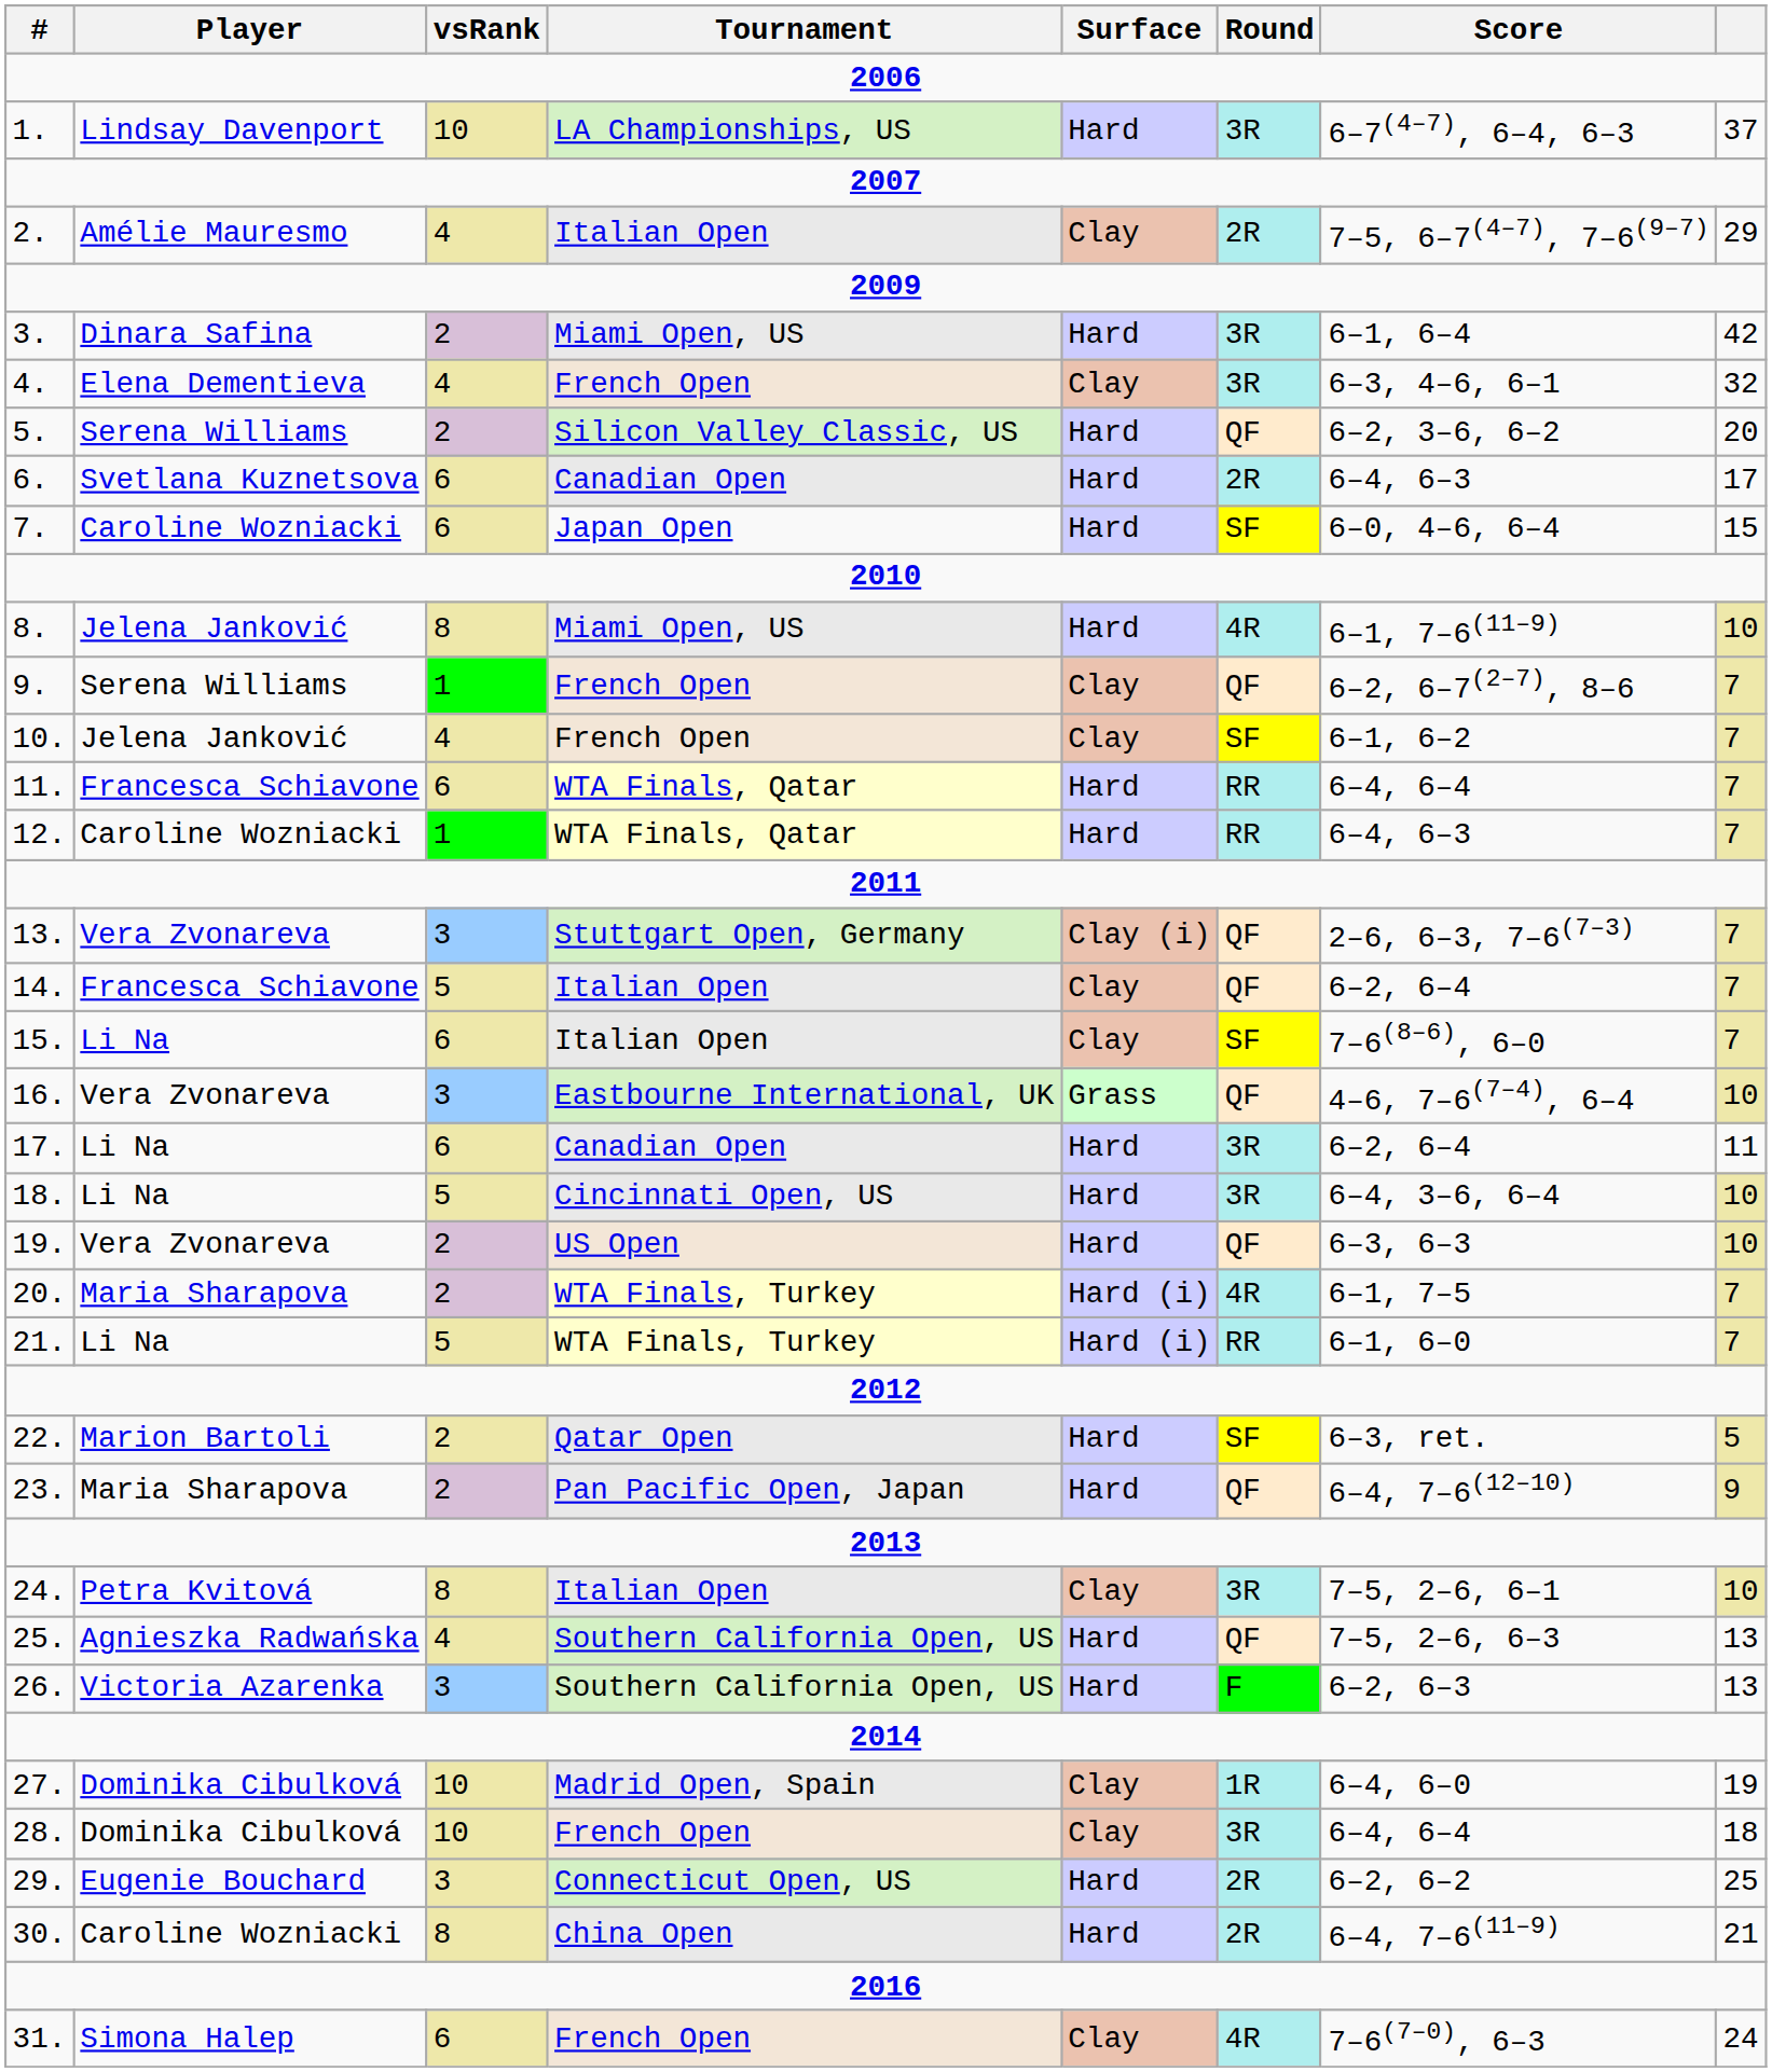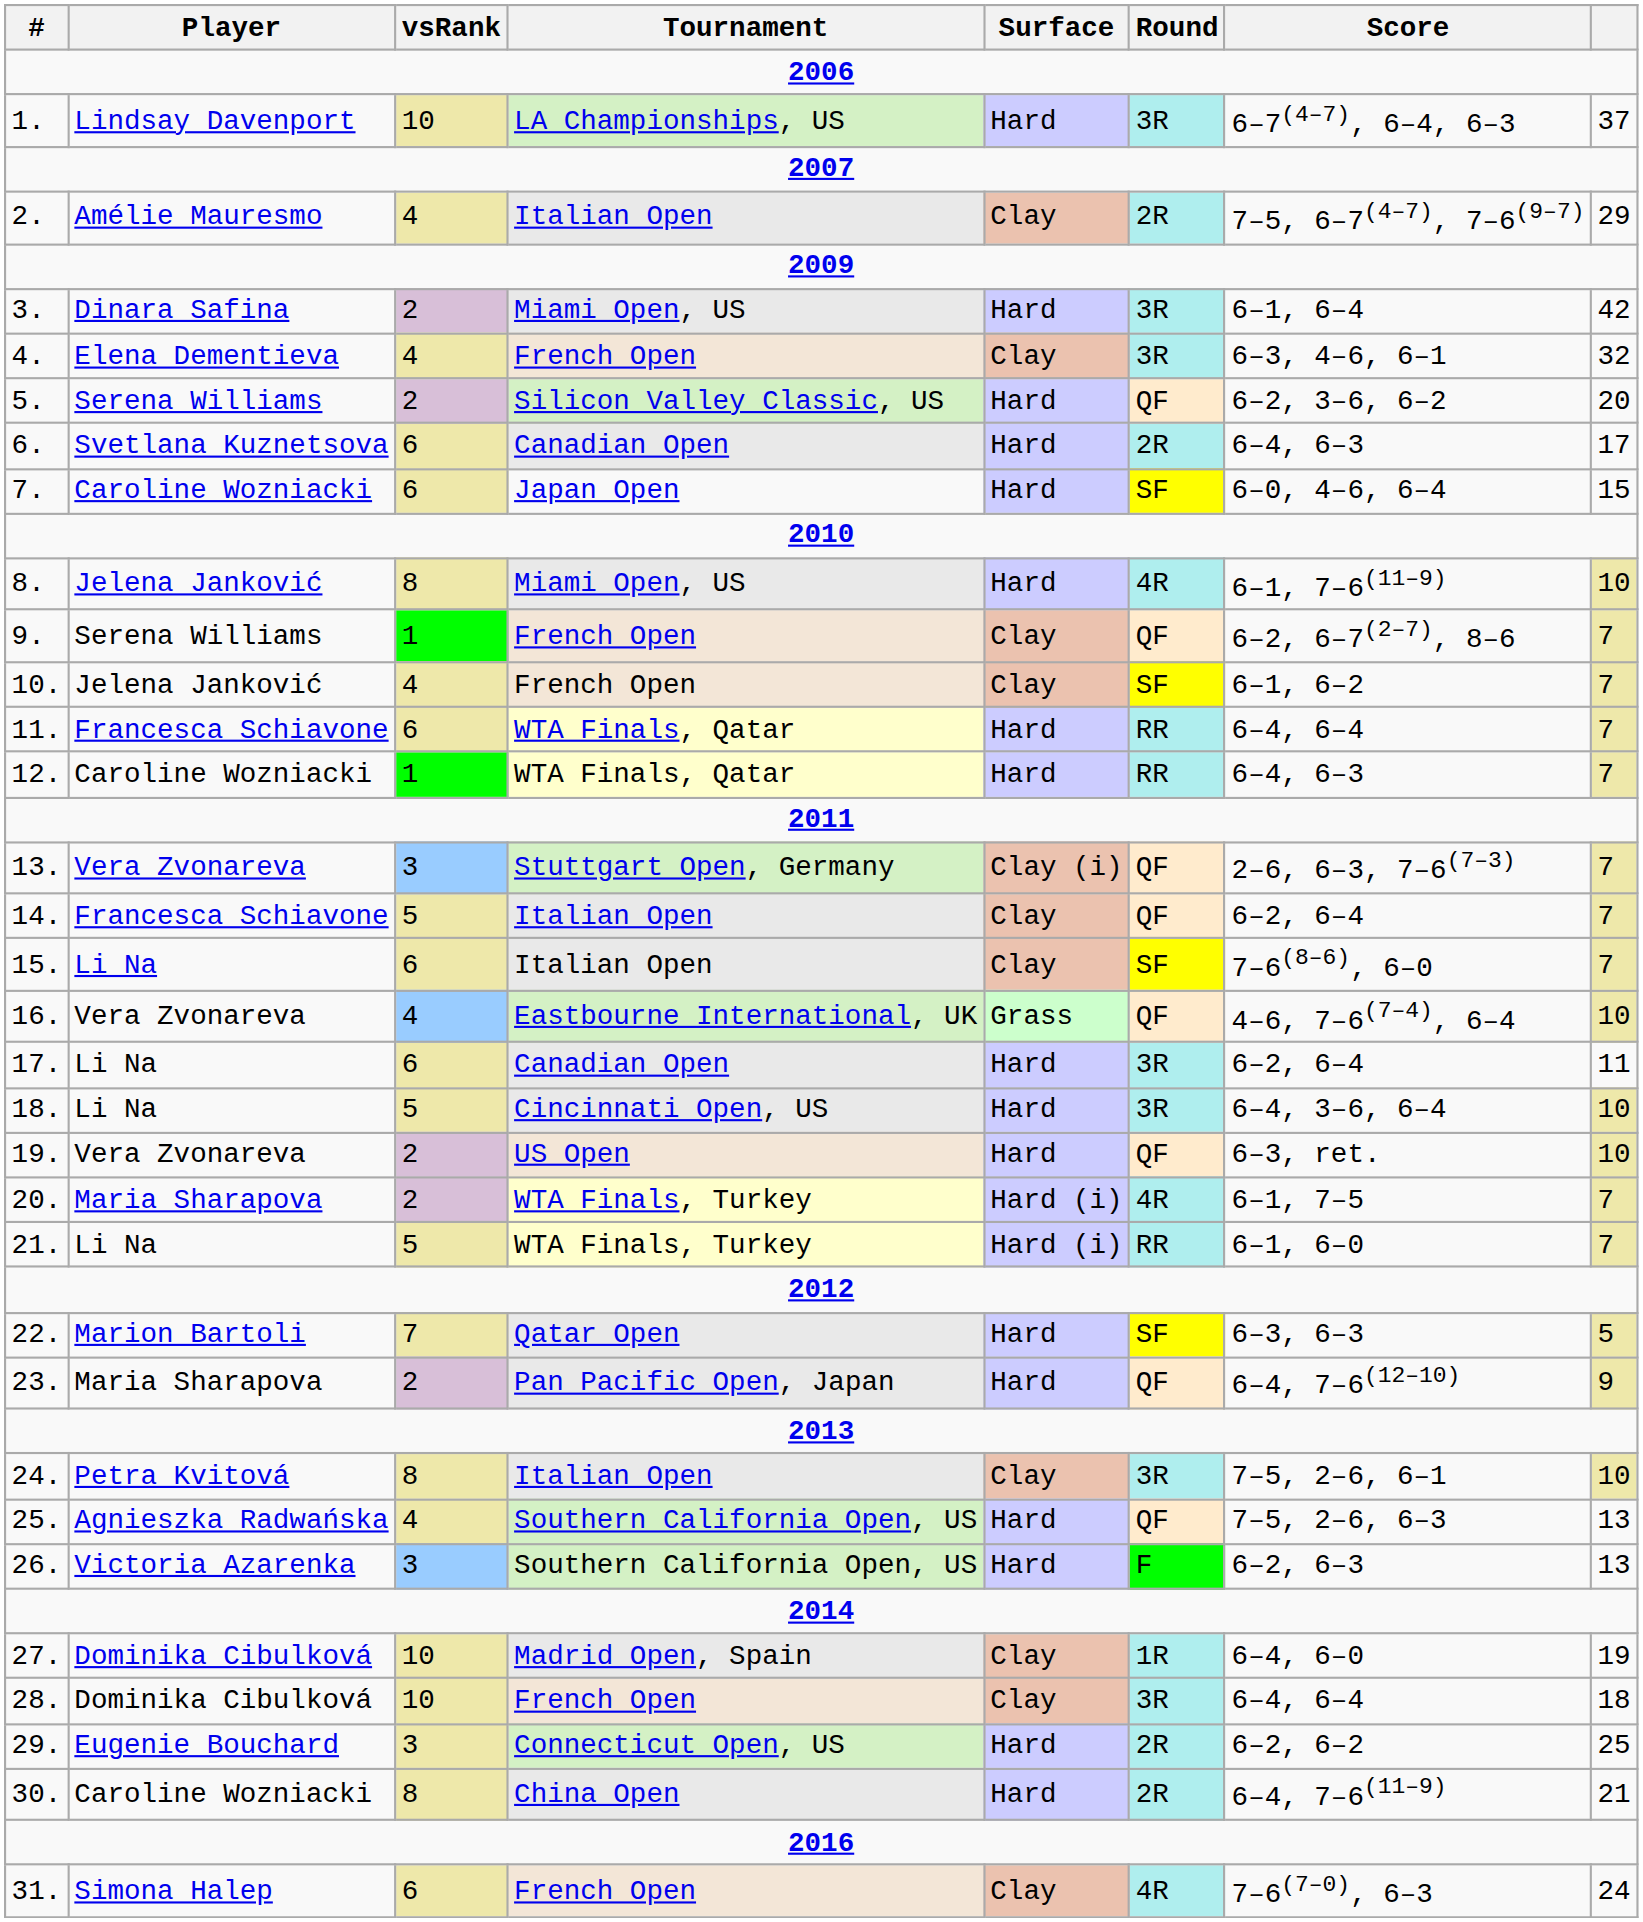16. | vsRank: 3 -> 4
19. | Score: 6–3, 6–3 -> 6–3, ret.
22. | vsRank: 2 -> 7
22. | Score: 6–3, ret. -> 6–3, 6–3
